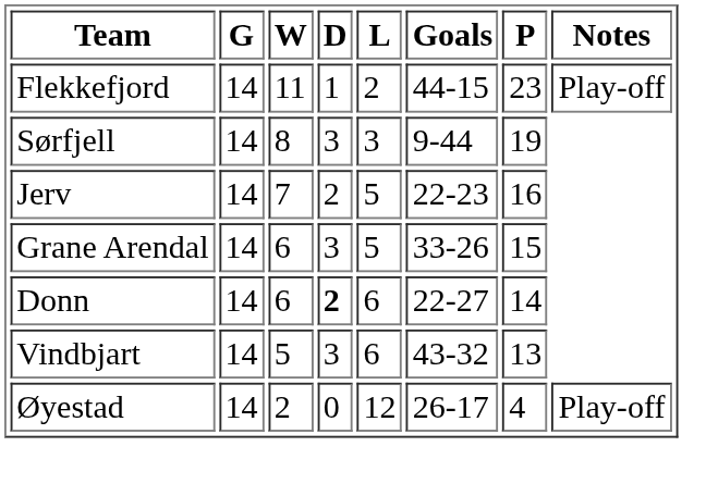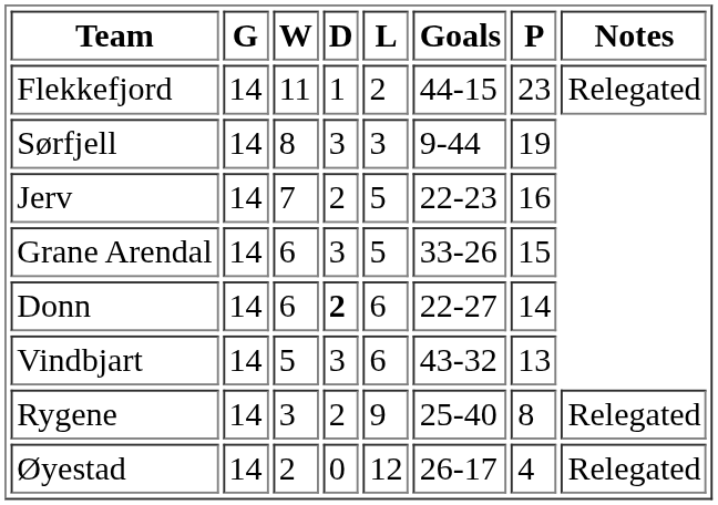Flekkefjord | Notes: Play-off -> Relegated
+ row: Rygene | 14 | 3 | 2 | 9 | 25-40 | 8 | Relegated
Øyestad | Notes: Play-off -> Relegated
